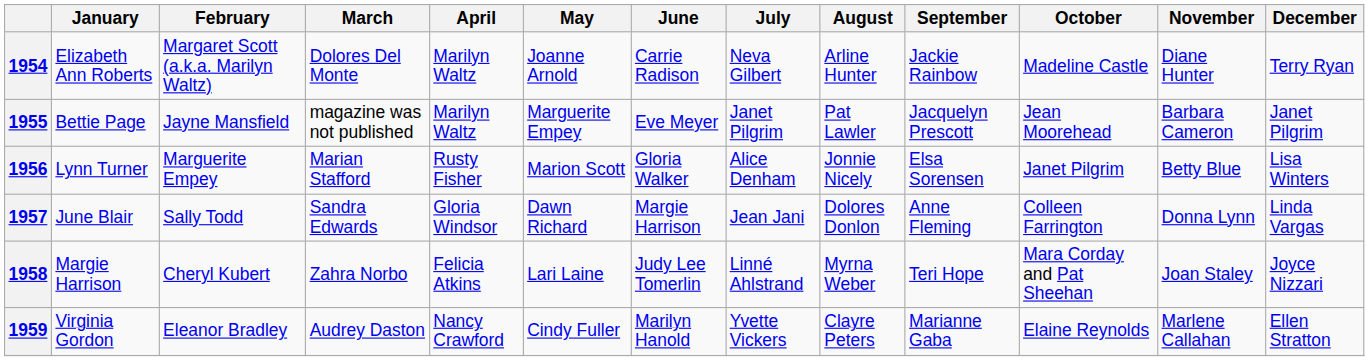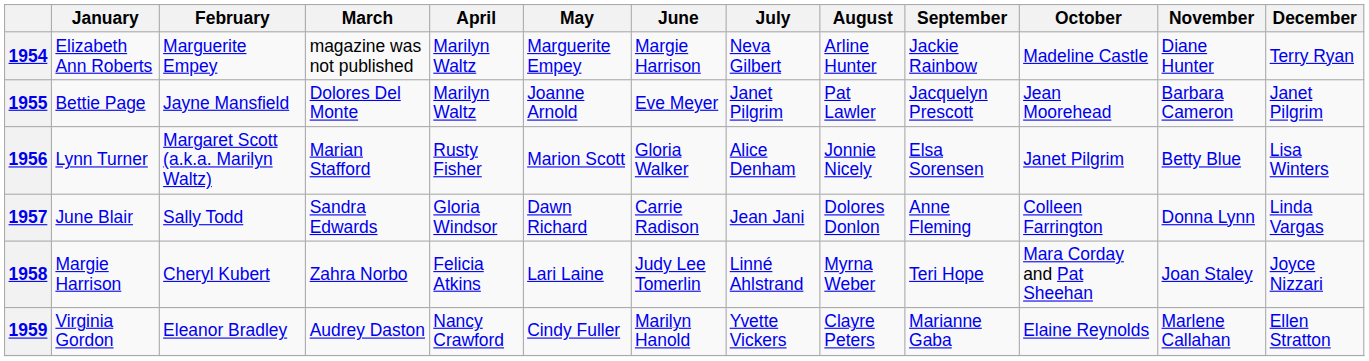1954 | February: Margaret Scott (a.k.a. Marilyn Waltz) -> Marguerite Empey
1954 | March: Dolores Del Monte -> magazine was not published
1954 | May: Joanne Arnold -> Marguerite Empey
1954 | June: Carrie Radison -> Margie Harrison
1955 | March: magazine was not published -> Dolores Del Monte
1955 | May: Marguerite Empey -> Joanne Arnold
1956 | February: Marguerite Empey -> Margaret Scott (a.k.a. Marilyn Waltz)
1957 | June: Margie Harrison -> Carrie Radison
